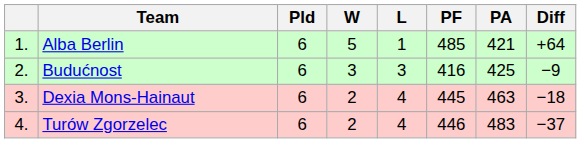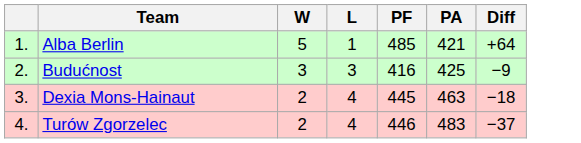- column: Pld | 6 | 6 | 6 | 6
